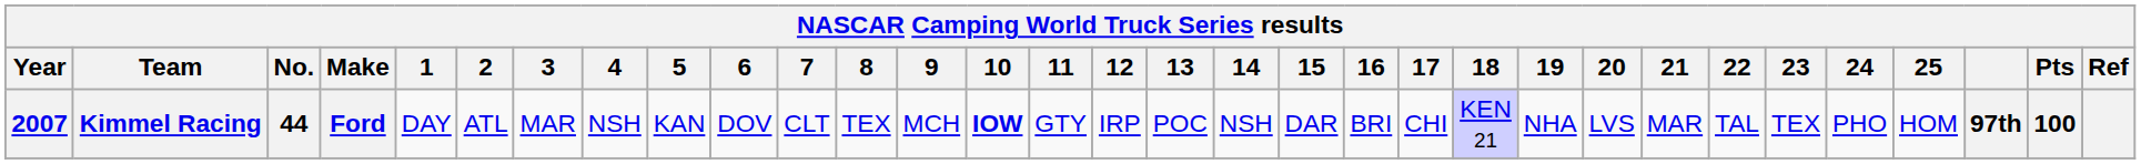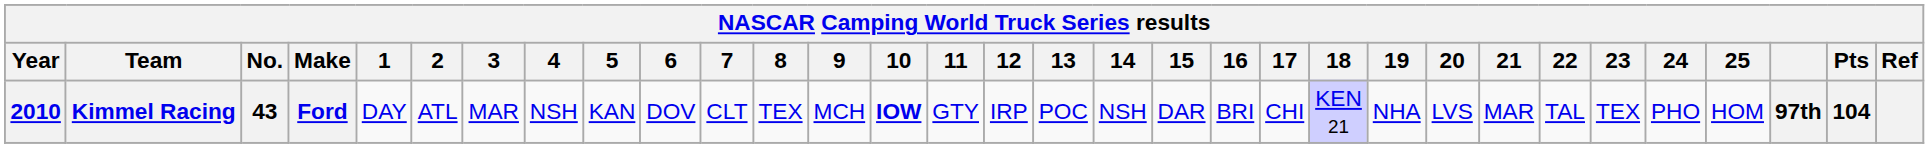Kimmel Racing | Year: 2007 -> 2010
Kimmel Racing | No.: 44 -> 43
Kimmel Racing | Pts: 100 -> 104
